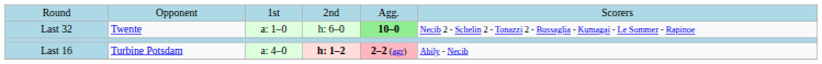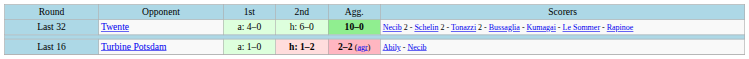Last 32 | column 3: a: 1–0 -> a: 4–0
Last 16 | column 3: a: 4–0 -> a: 1–0
